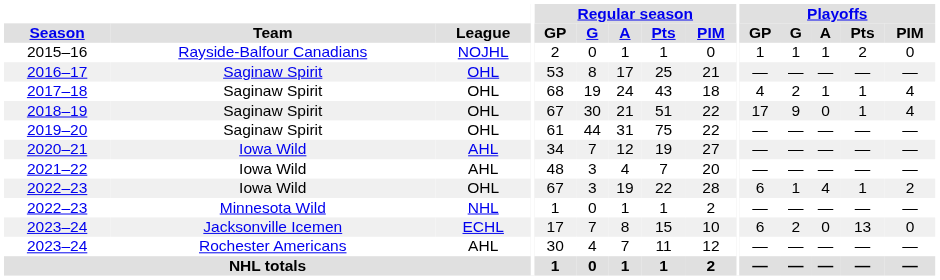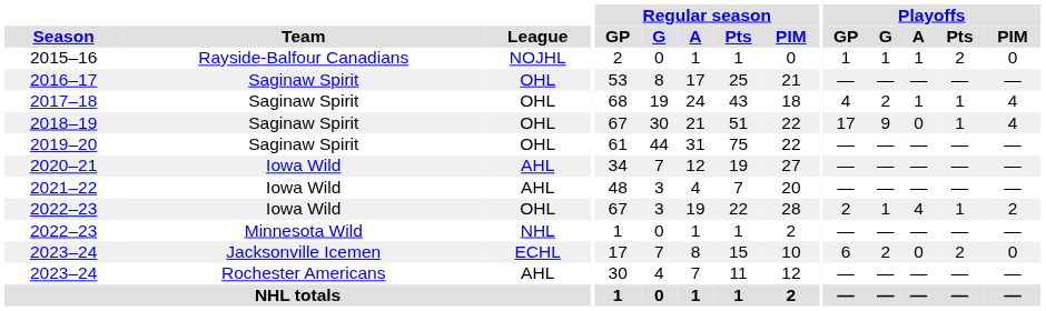2022–23 / Iowa Wild | Playoffs / GP: 6 -> 2
2023–24 / Jacksonville Icemen | Playoffs / Pts: 13 -> 2
